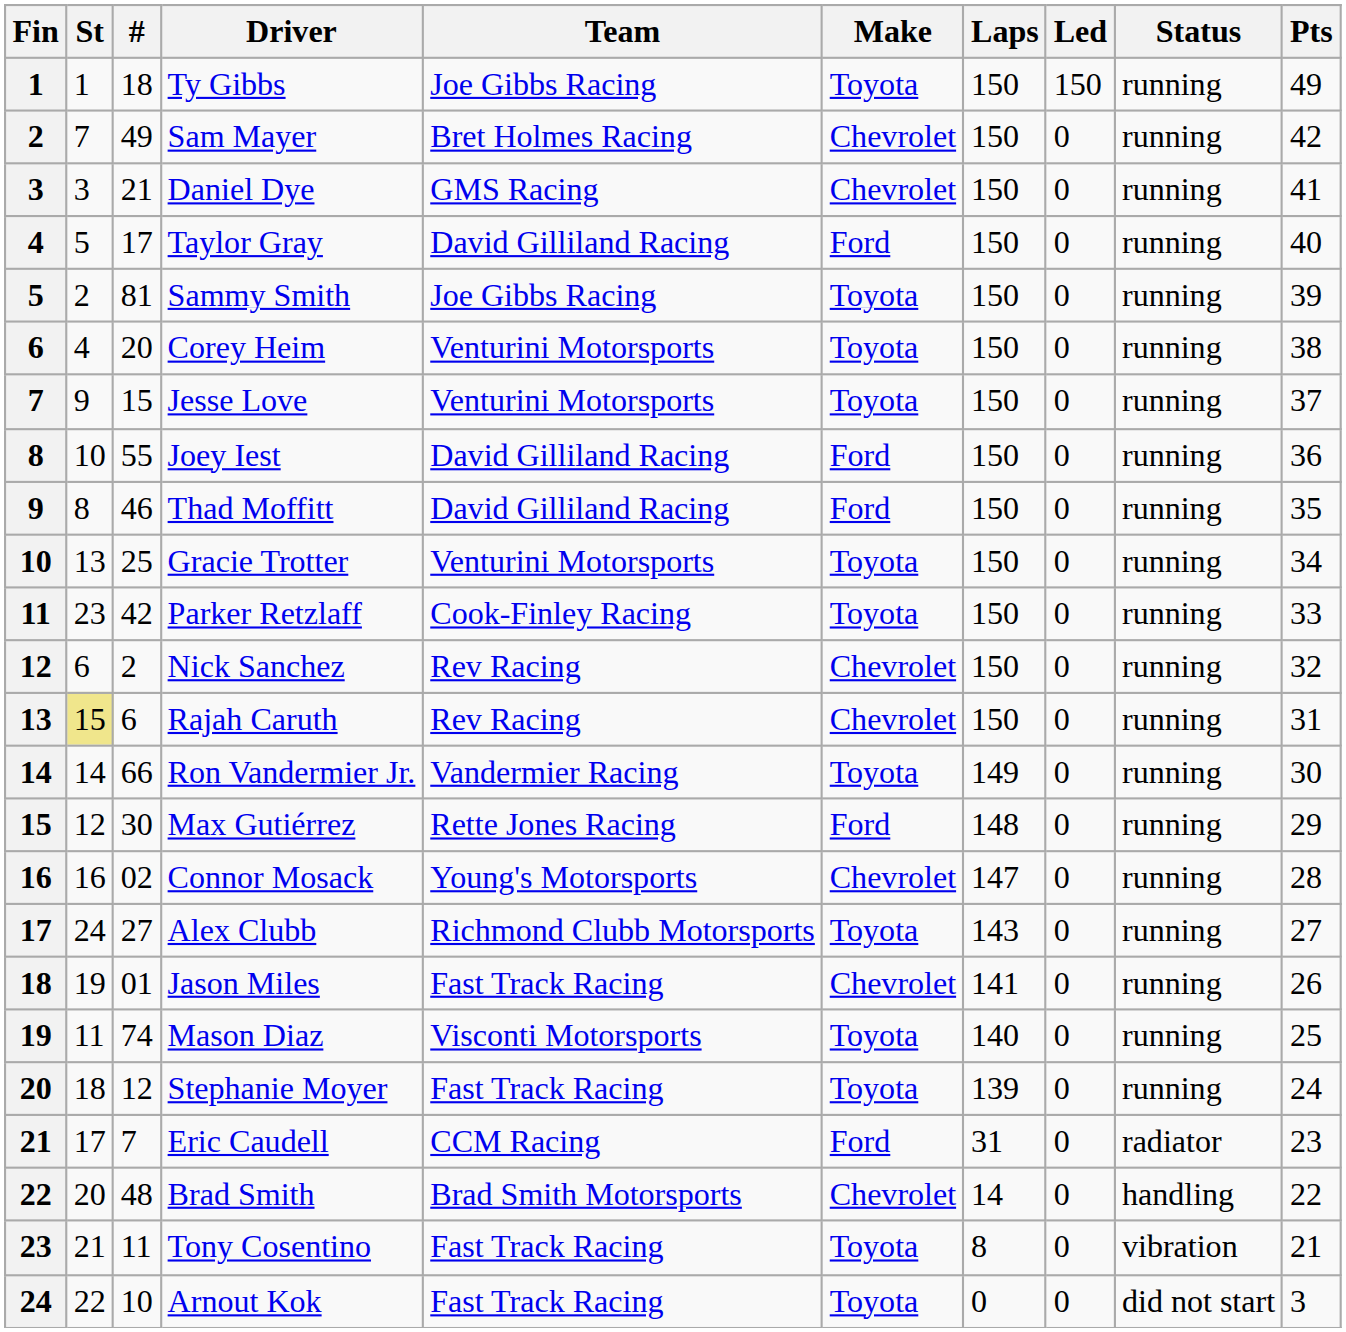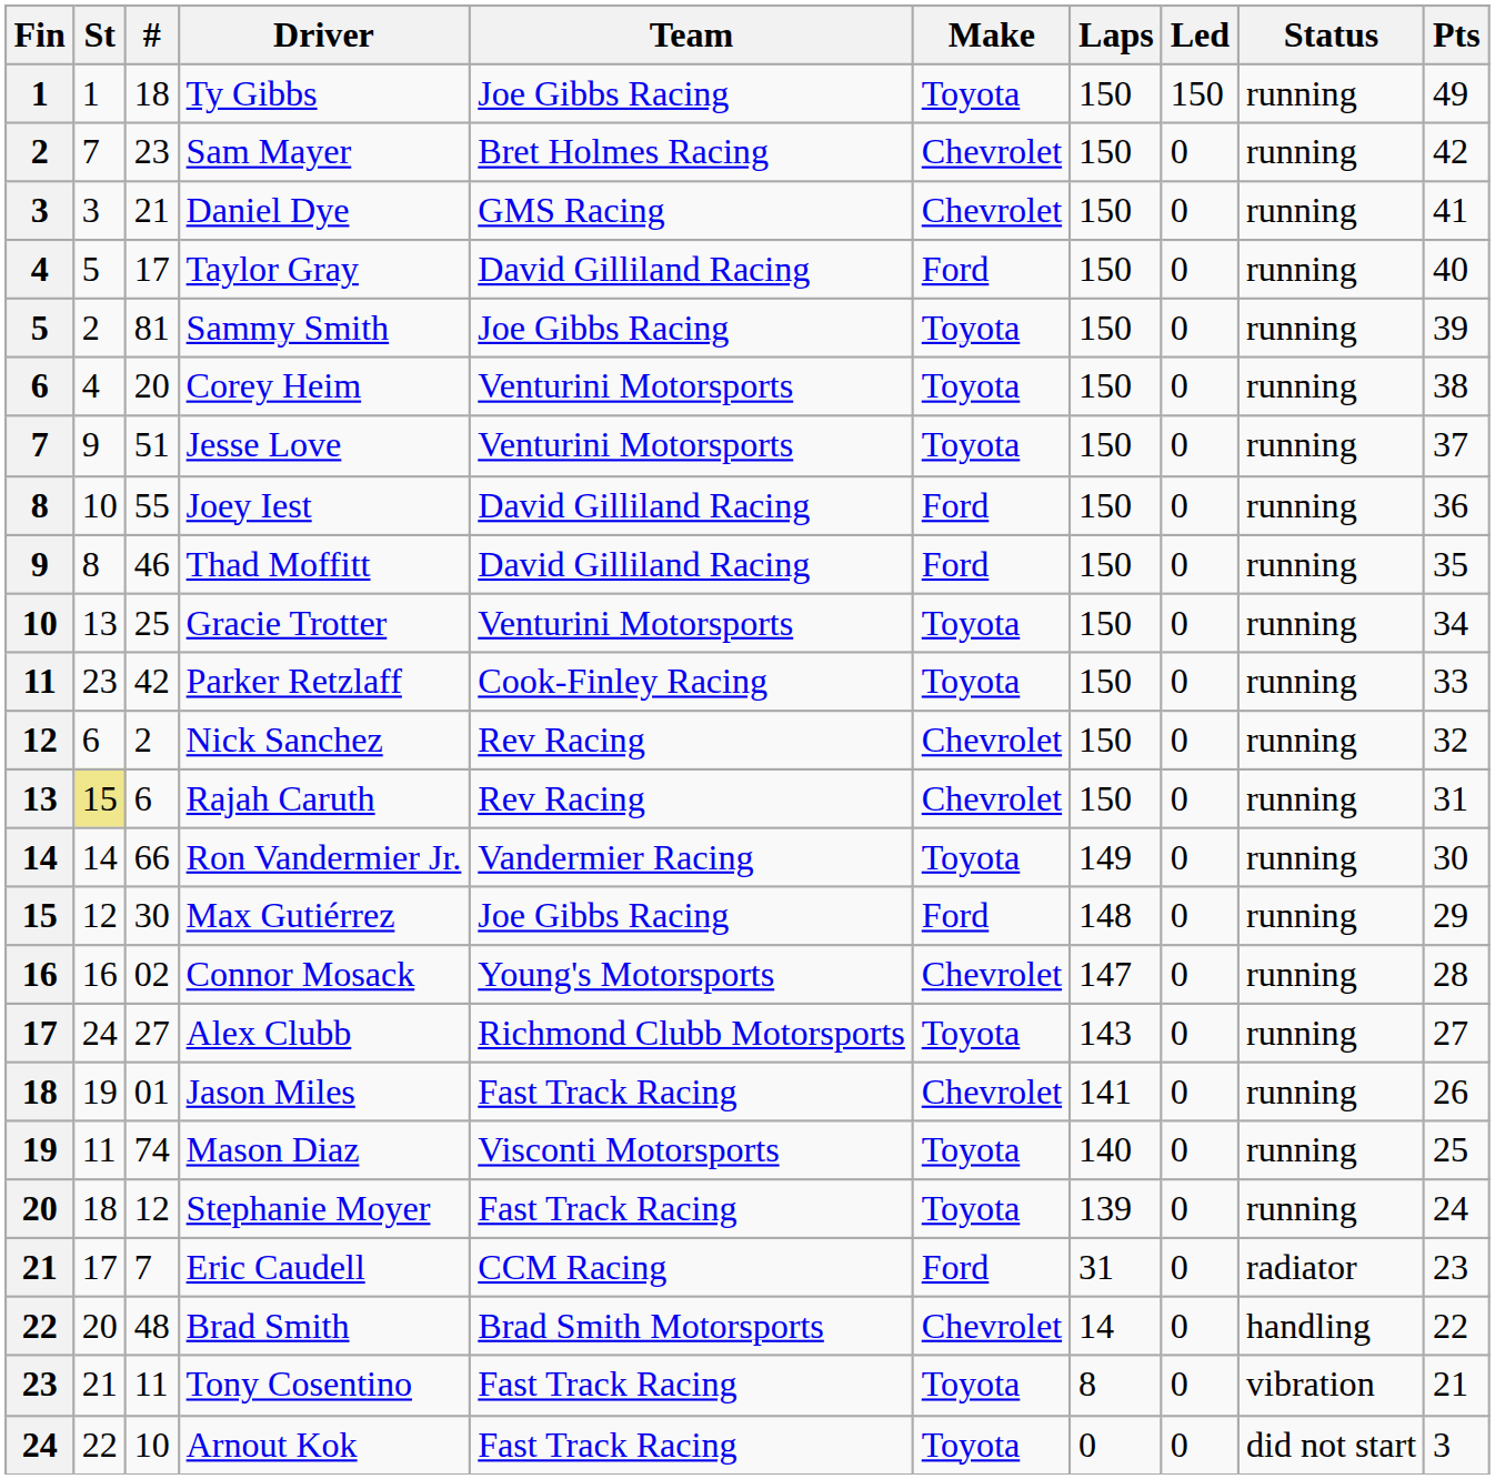Sam Mayer | #: 49 -> 23
Jesse Love | #: 15 -> 51
Max Gutiérrez | Team: Rette Jones Racing -> Joe Gibbs Racing
